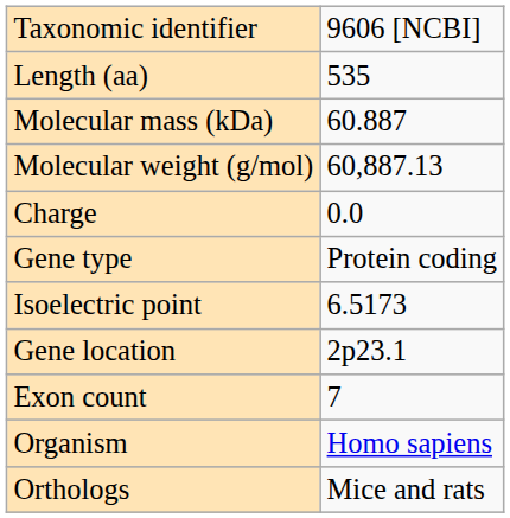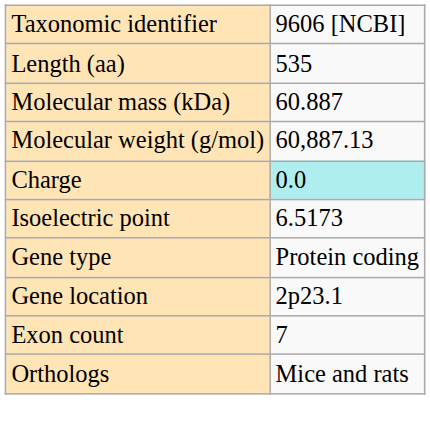Charge | column 2: no background -> paleturquoise background
rows swapped: Isoelectric point <-> Gene type
- row: Organism | Homo sapiens
